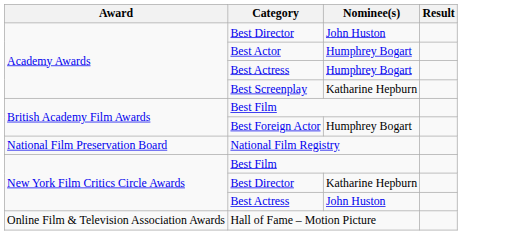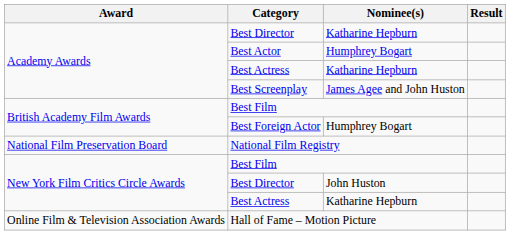Academy Awards / Best Director | Nominee(s): John Huston -> Katharine Hepburn
Academy Awards / Best Actress | Nominee(s): Humphrey Bogart -> Katharine Hepburn
Best Screenplay | Nominee(s): Katharine Hepburn -> James Agee and John Huston
New York Film Critics Circle Awards / Best Director | Nominee(s): Katharine Hepburn -> John Huston
New York Film Critics Circle Awards / Best Actress | Nominee(s): John Huston -> Katharine Hepburn
